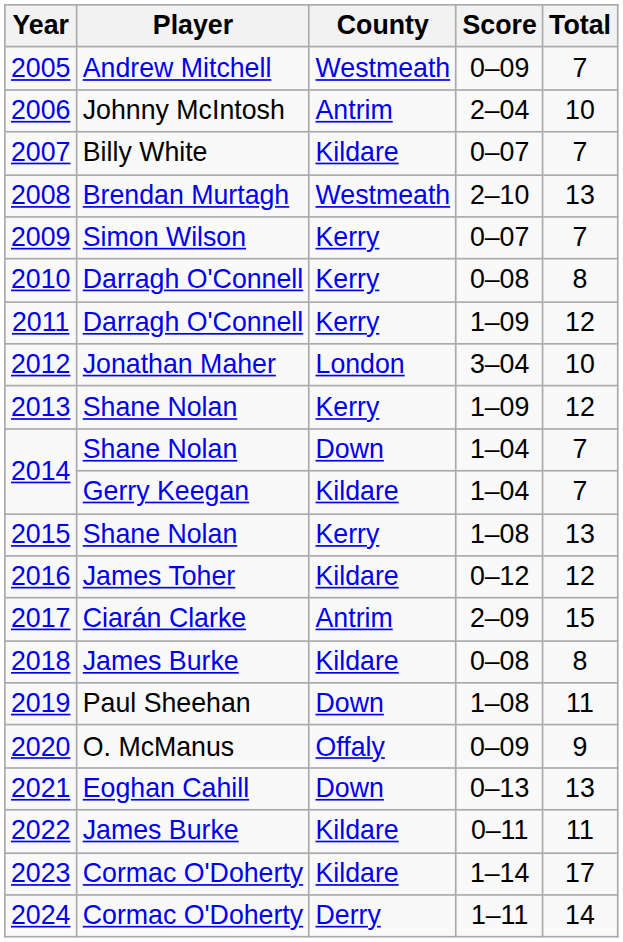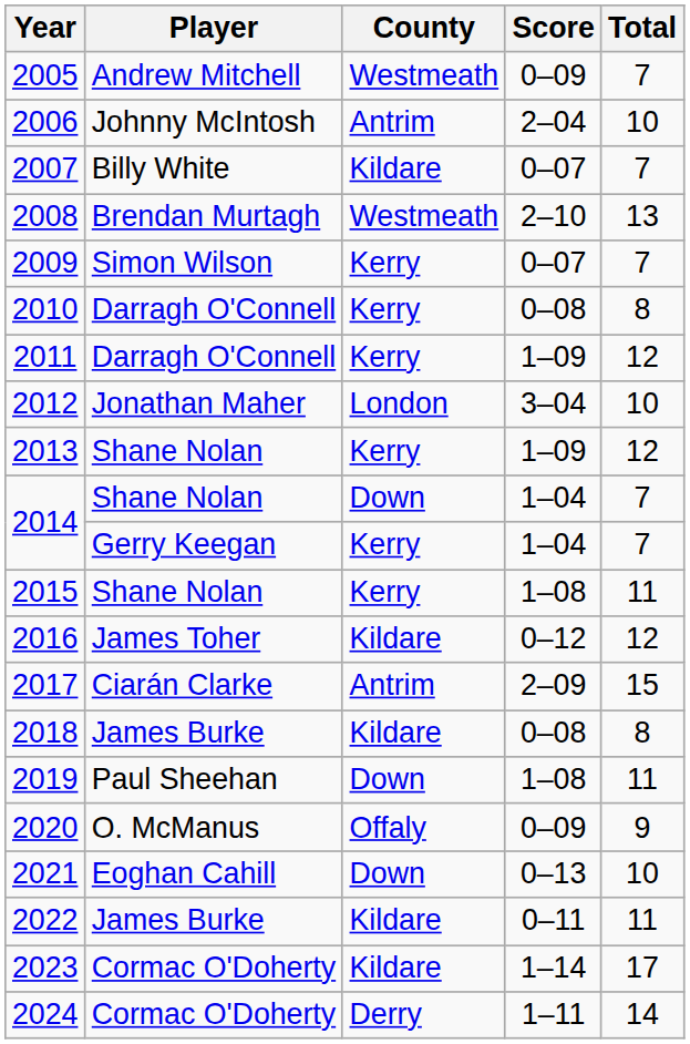2014 / Gerry Keegan | County: Kildare -> Kerry
2015 | Total: 13 -> 11
2021 | Total: 13 -> 10
